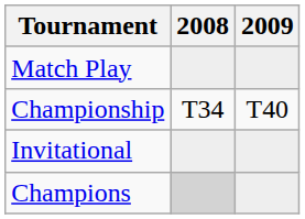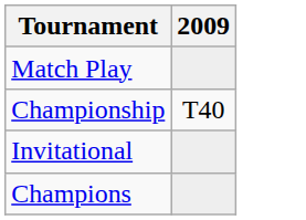- column: 2008 | T34
